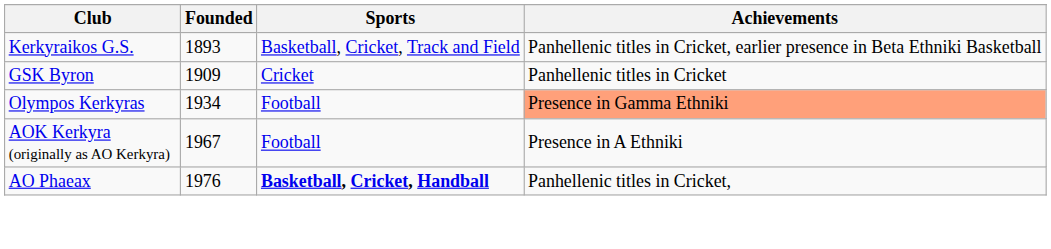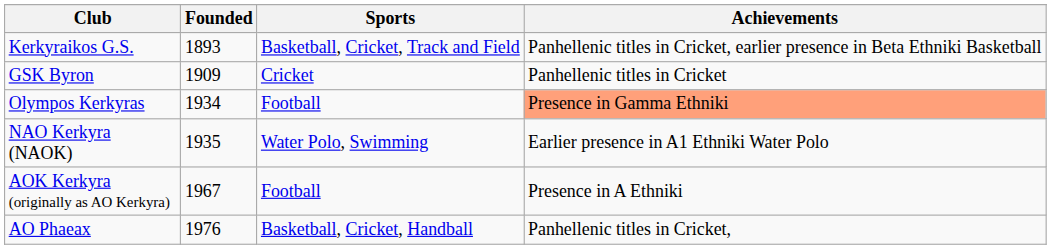+ row: NAO Kerkyra (NAOK) | 1935 | Water Polo, Swimming | Earlier presence in A1 Ethniki Water Polo
AO Phaeax | Sports: bold -> normal
